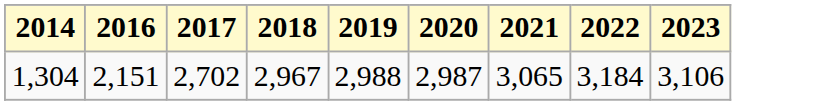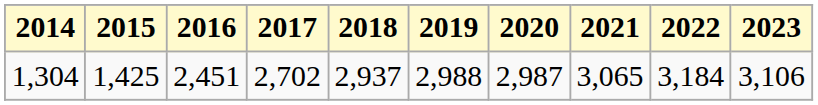+ column: 2015 | 1,425
1,304 | 2016: 2,151 -> 2,451
1,304 | 2018: 2,967 -> 2,937
